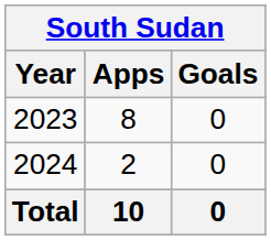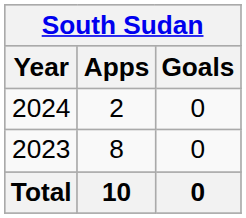rows swapped: 2023 <-> 2024
